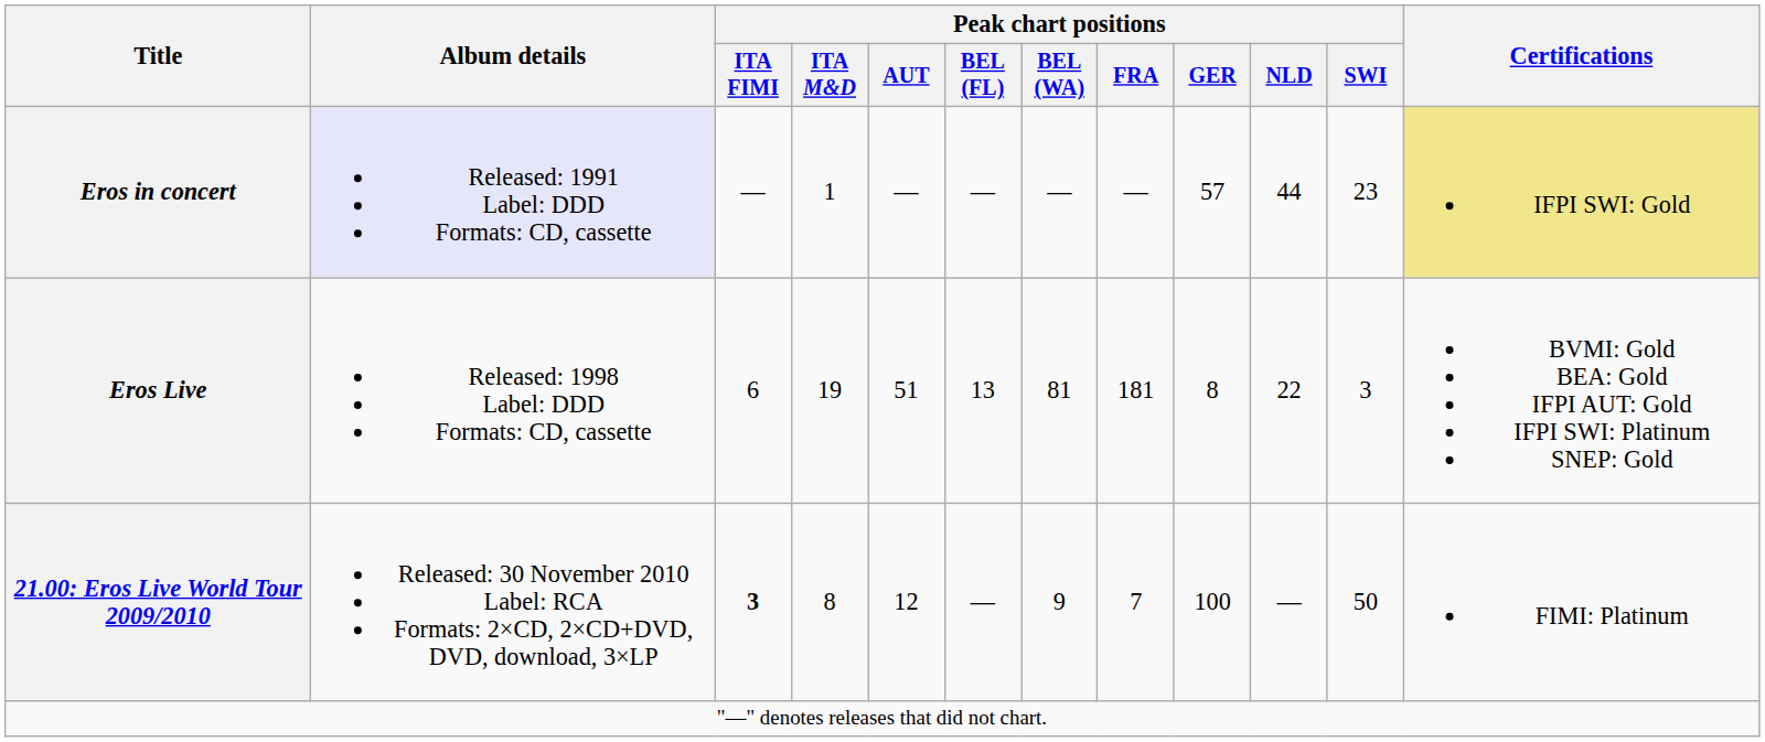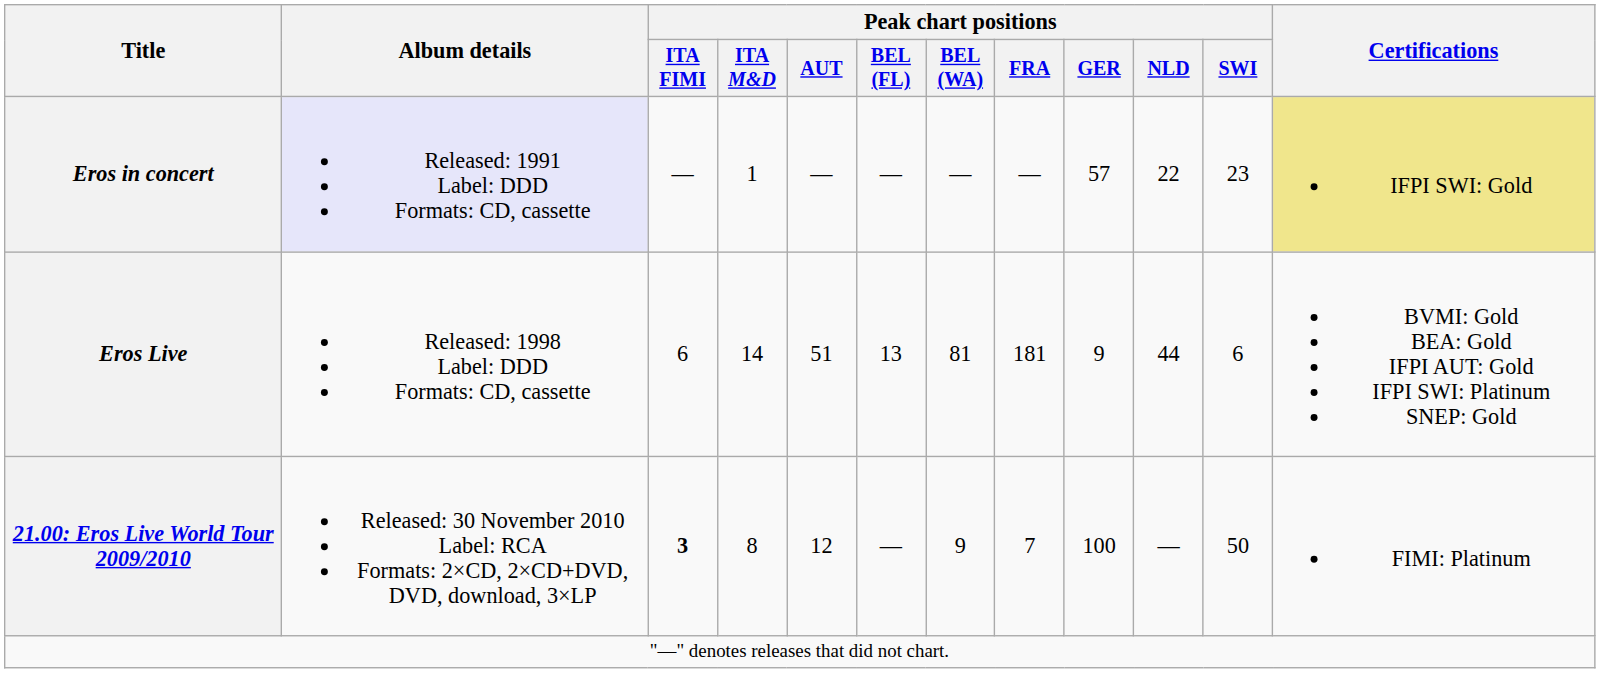Eros in concert | Peak chart positions / NLD: 44 -> 22
Eros Live | Peak chart positions / ITA M&D: 19 -> 14
Eros Live | Peak chart positions / GER: 8 -> 9
Eros Live | Peak chart positions / NLD: 22 -> 44
Eros Live | Peak chart positions / SWI: 3 -> 6
